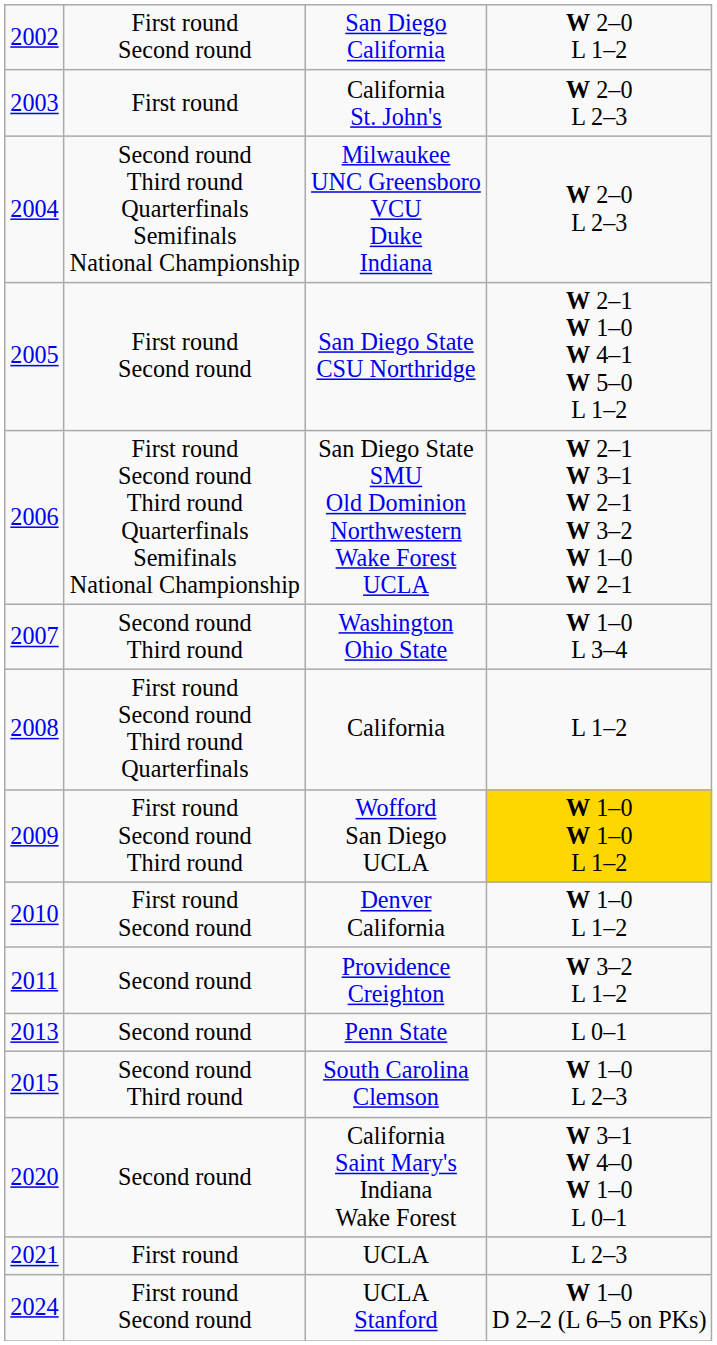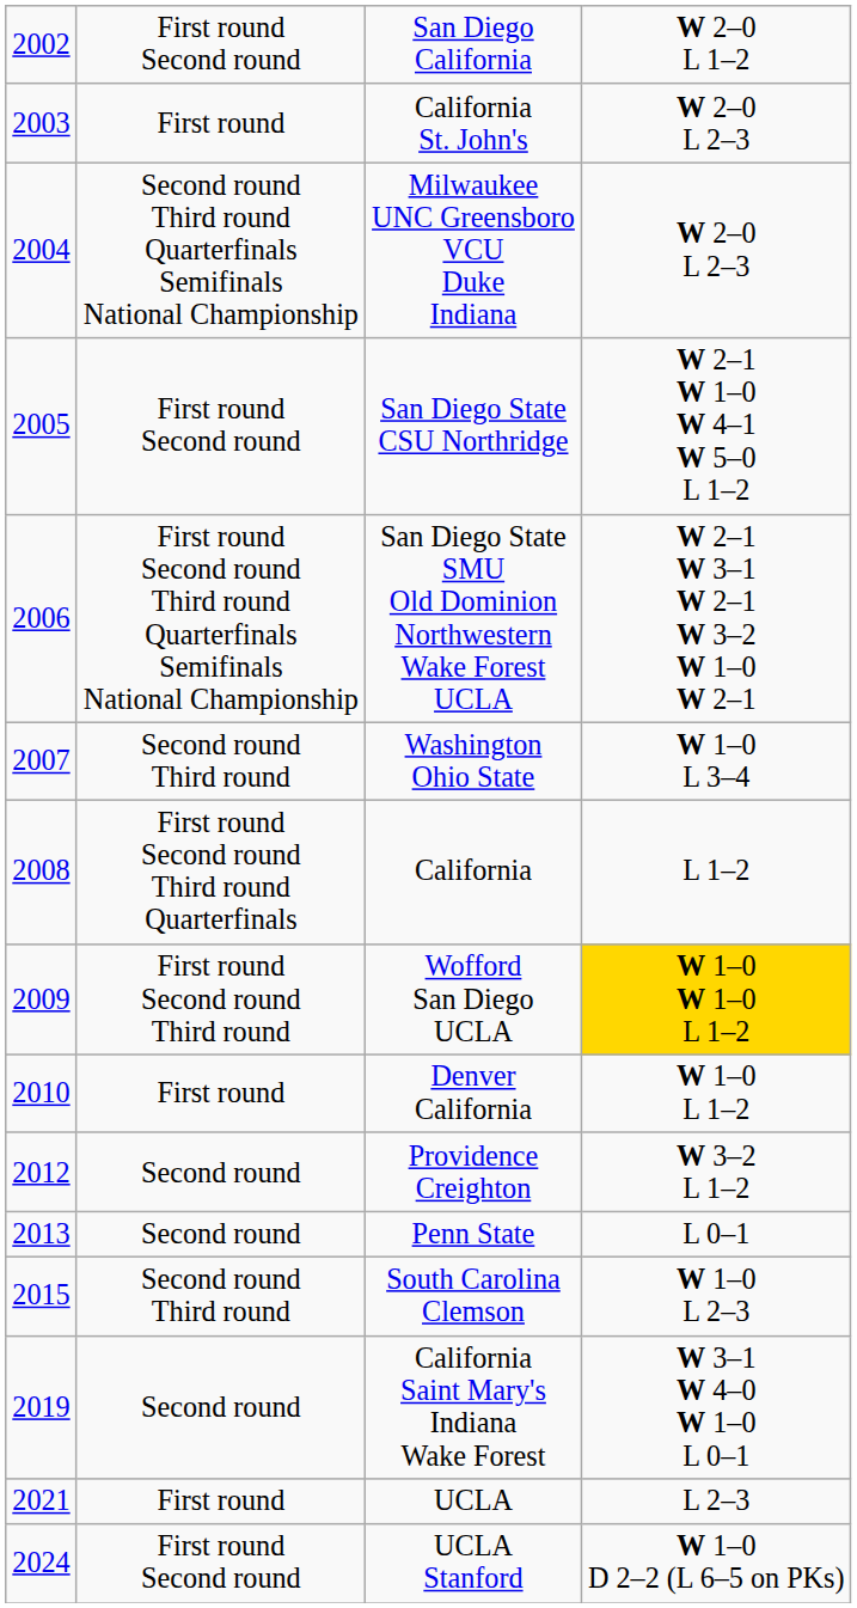Denver California | column 2: First round Second round -> First round
Providence Creighton | column 1: 2011 -> 2012
California Saint Mary's Indiana Wake Forest | column 1: 2020 -> 2019
